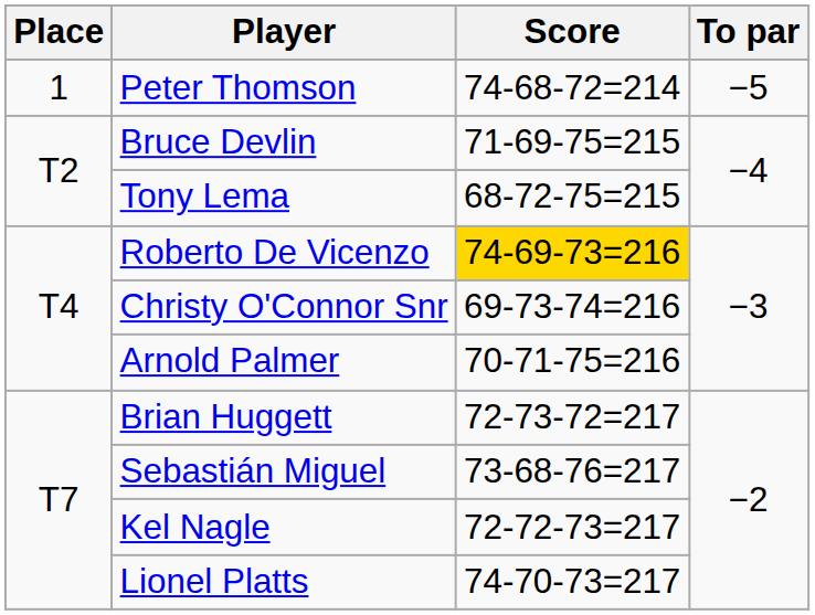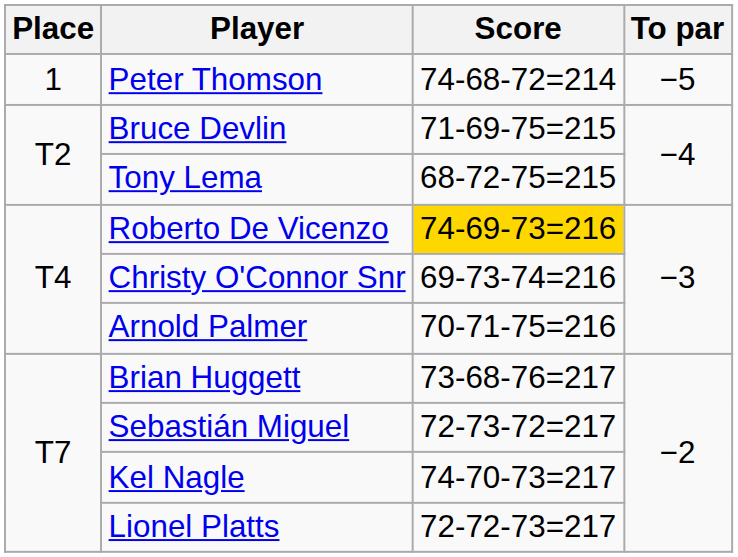Brian Huggett | Score: 72-73-72=217 -> 73-68-76=217
Sebastián Miguel | Score: 73-68-76=217 -> 72-73-72=217
Kel Nagle | Score: 72-72-73=217 -> 74-70-73=217
Lionel Platts | Score: 74-70-73=217 -> 72-72-73=217
